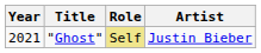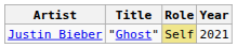columns swapped: Year <-> Artist
